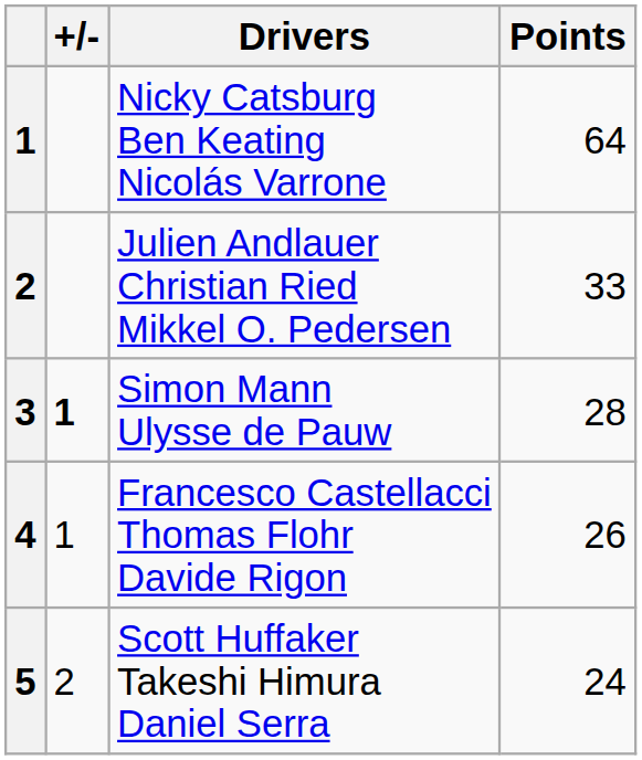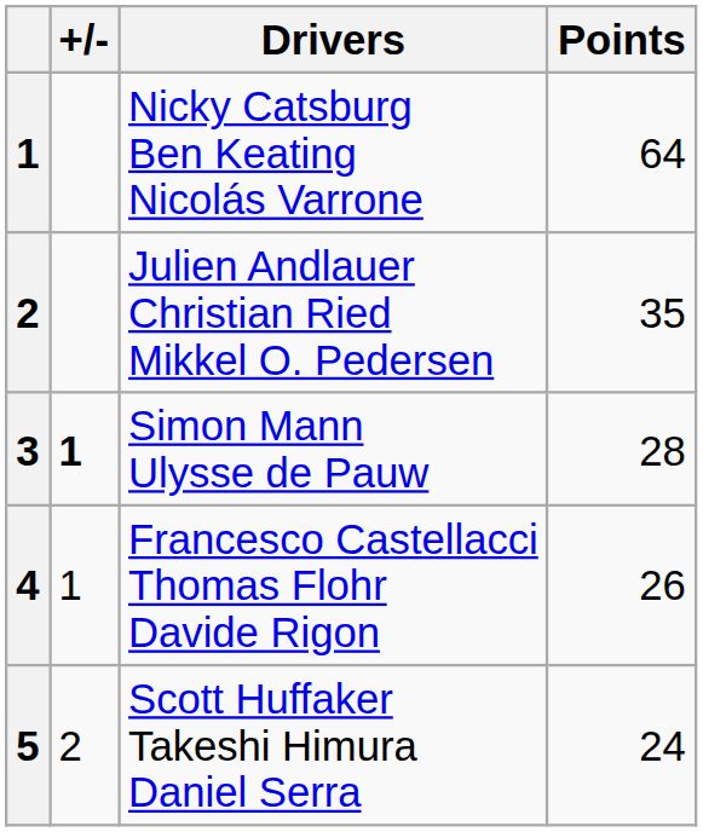Julien Andlauer Christian Ried Mikkel O. Pedersen | Points: 33 -> 35
